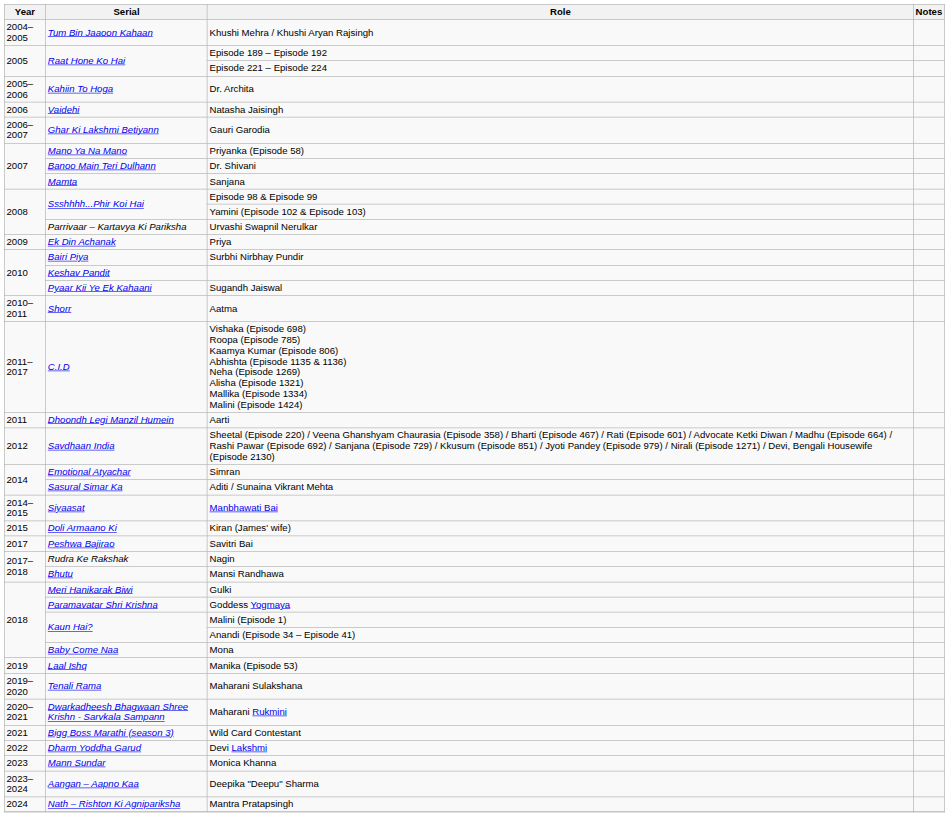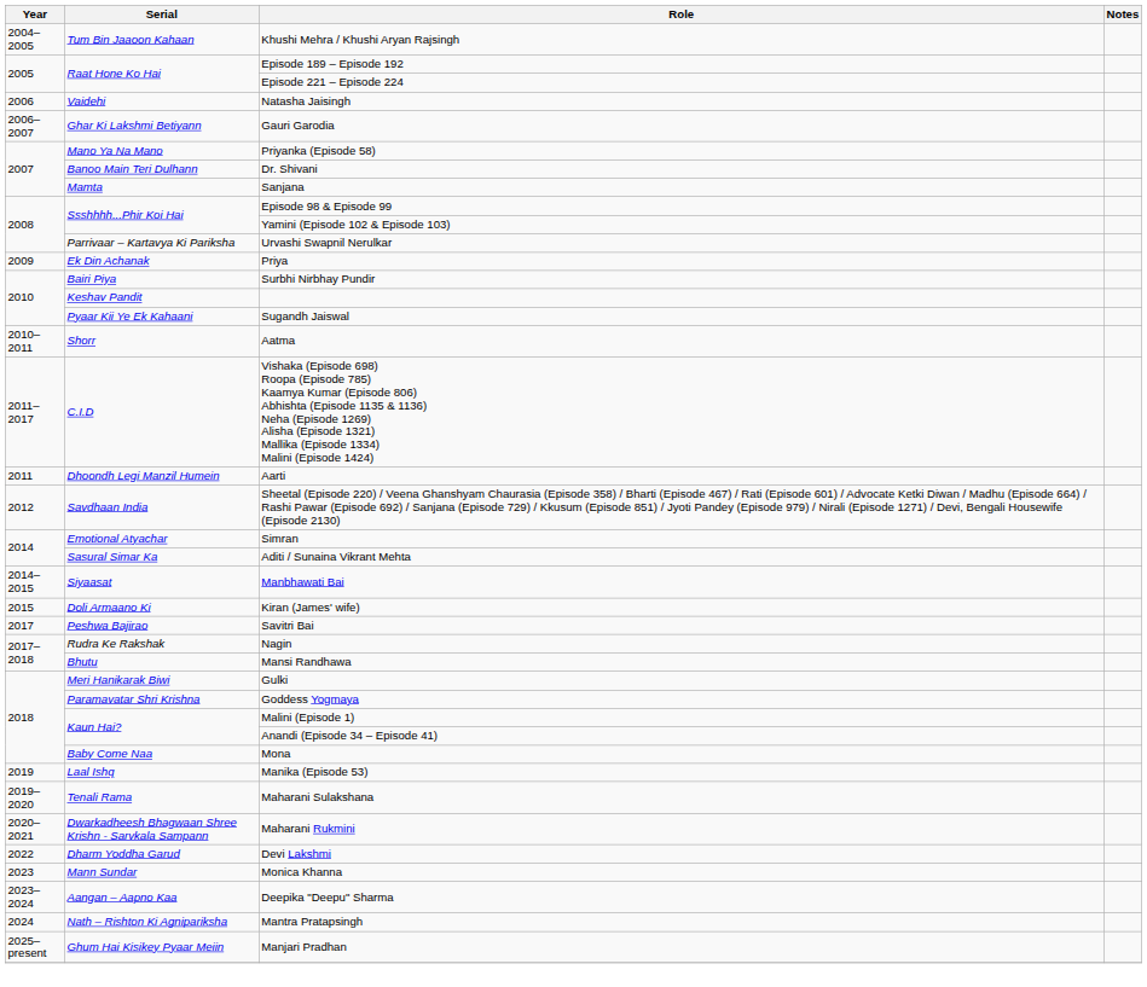- row: 2005–2006 | Kahiin To Hoga | Dr. Archita
- row: 2021 | Bigg Boss Marathi (season 3) | Wild Card Contestant
+ row: 2025–present | Ghum Hai Kisikey Pyaar Meiin | Manjari Pradhan
